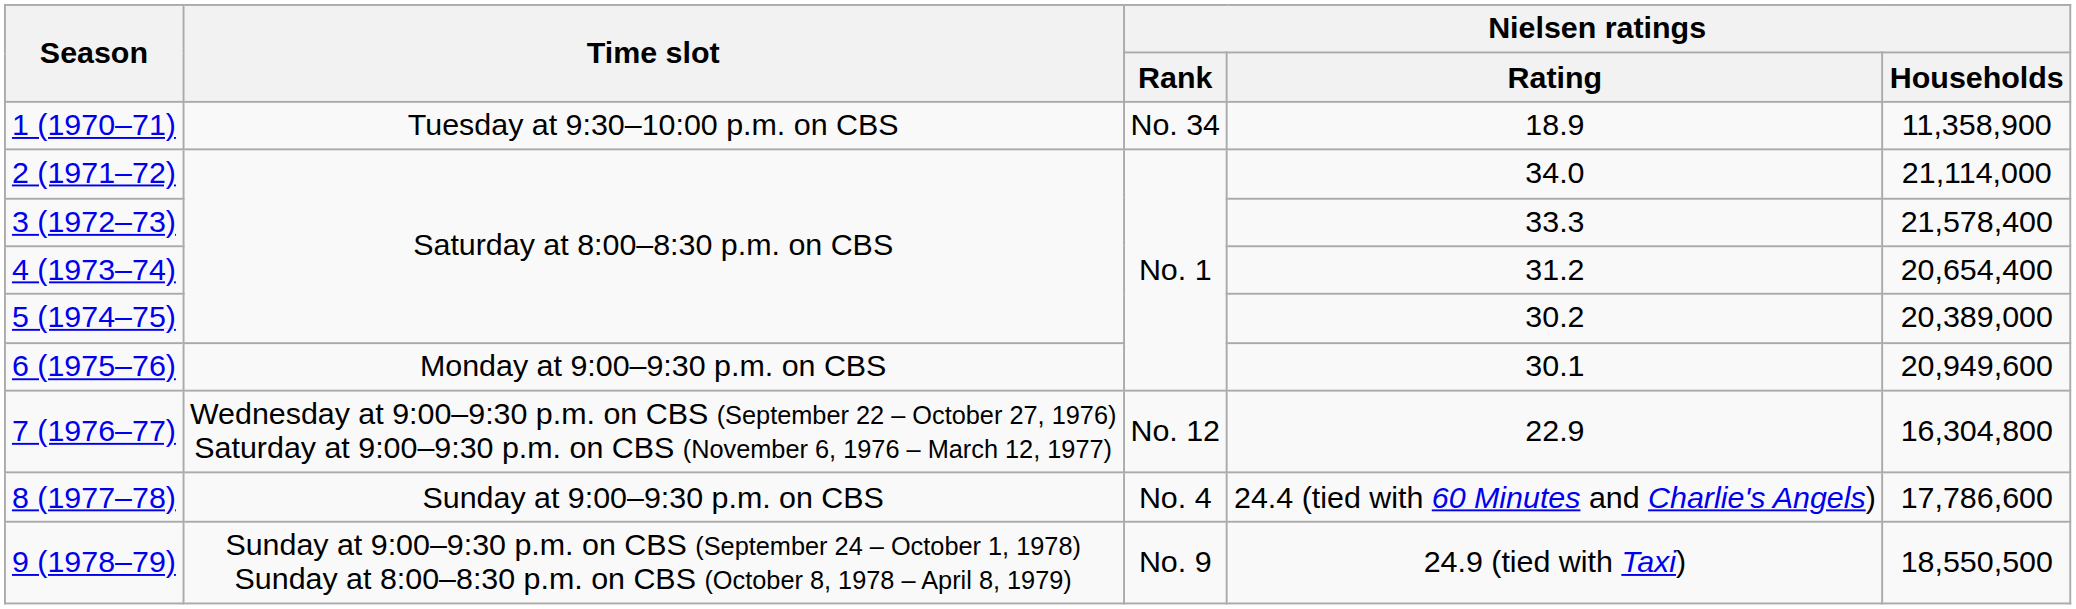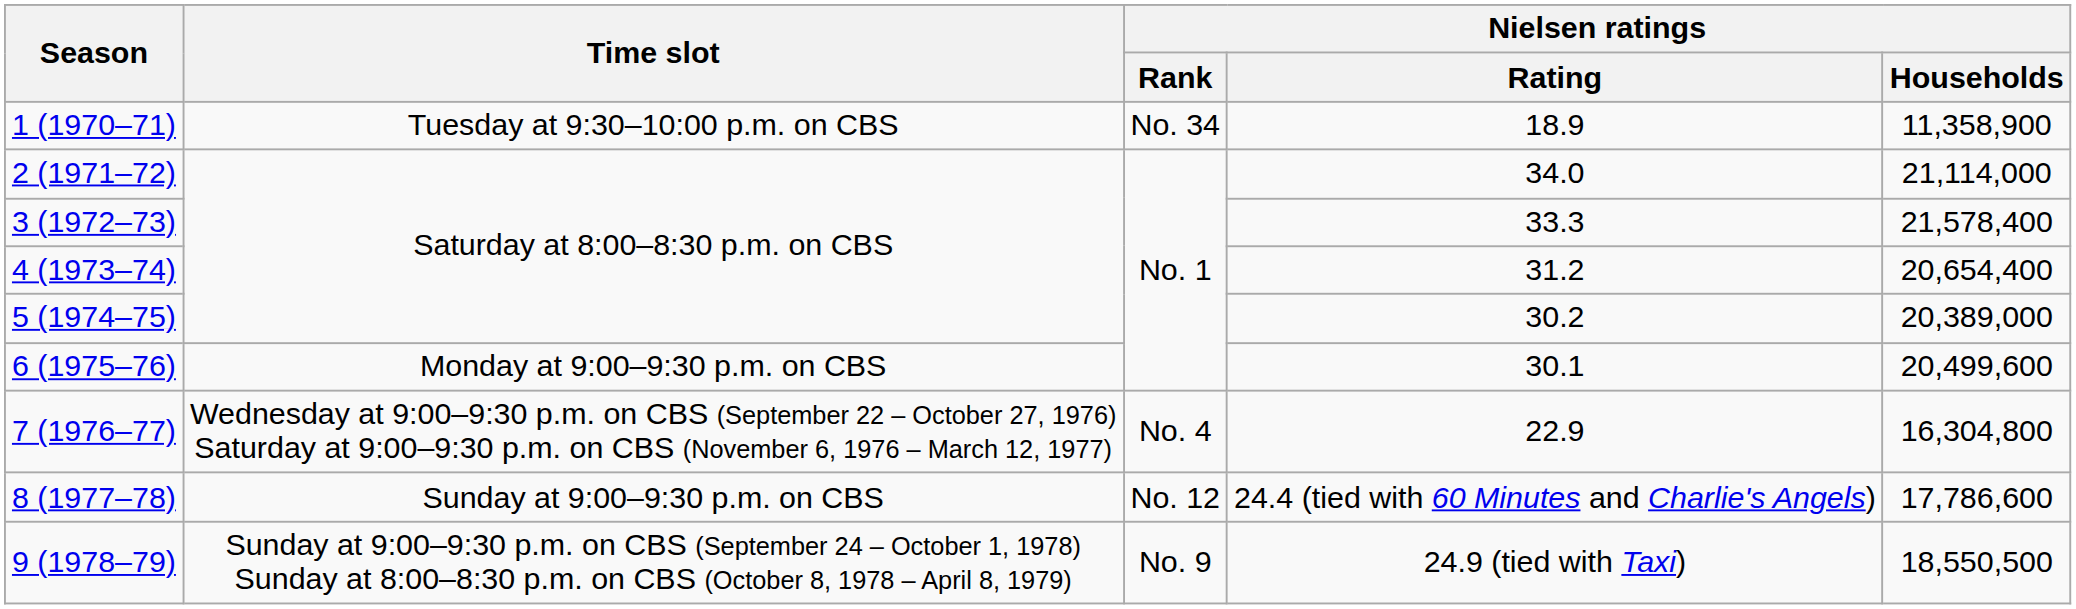6 (1975–76) | Nielsen ratings / Households: 20,949,600 -> 20,499,600
7 (1976–77) | Nielsen ratings / Rank: No. 12 -> No. 4
8 (1977–78) | Nielsen ratings / Rank: No. 4 -> No. 12
